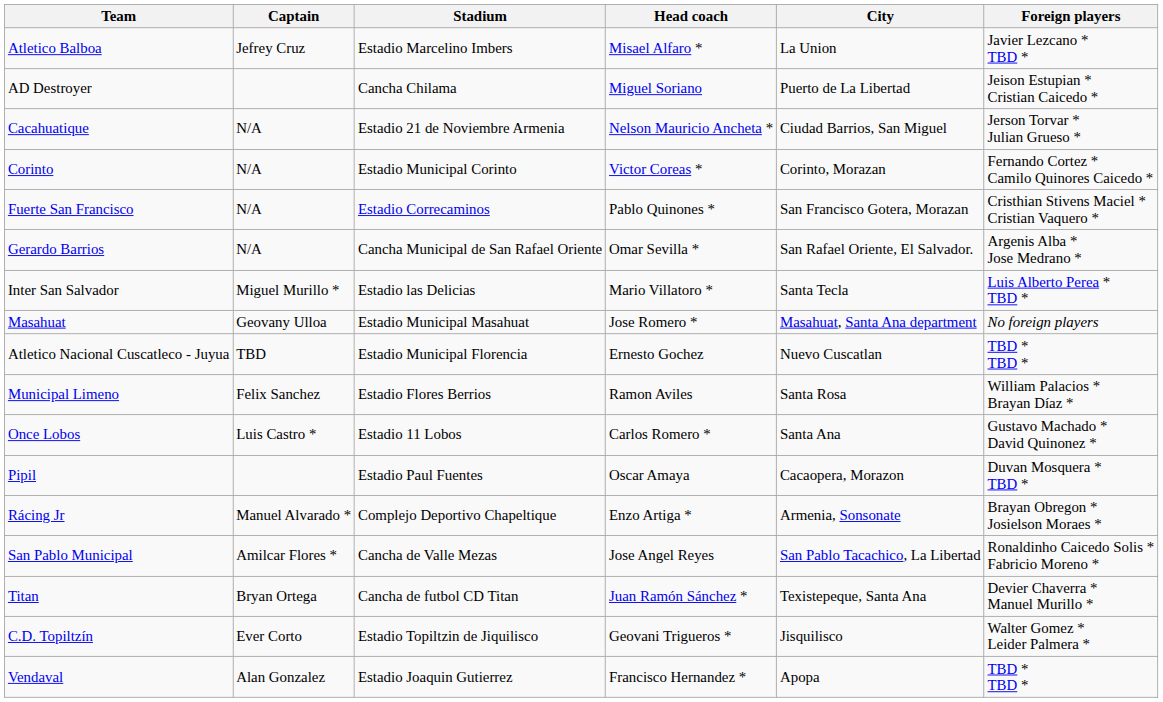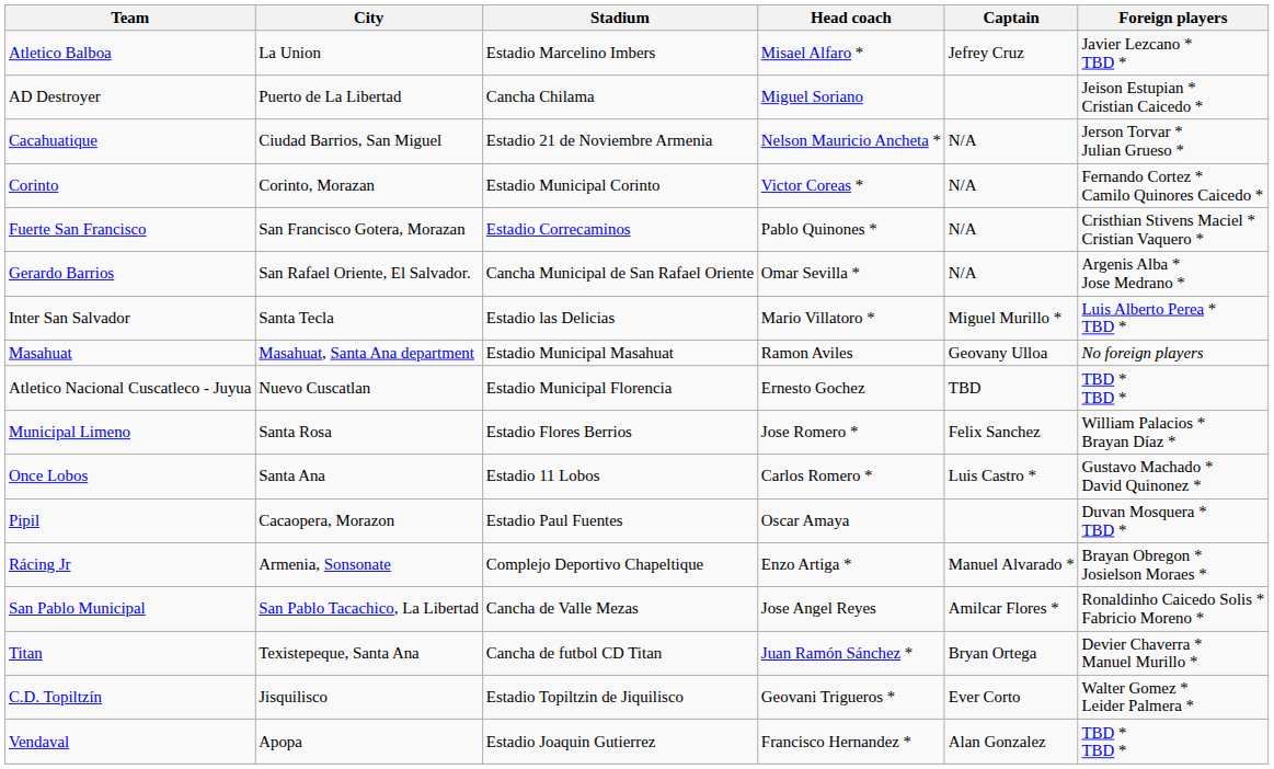columns swapped: City <-> Captain
Masahuat | Head coach: Jose Romero * -> Ramon Aviles
Municipal Limeno | Head coach: Ramon Aviles -> Jose Romero *
